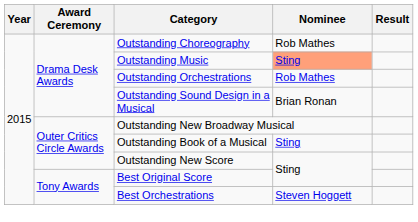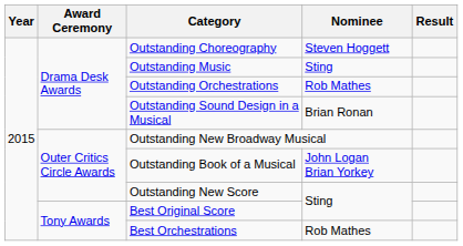Outstanding Choreography | Nominee: Rob Mathes -> Steven Hoggett
Outstanding Music | Nominee: lightsalmon background -> no background
Outstanding Book of a Musical | Nominee: Sting -> John Logan Brian Yorkey
Best Orchestrations | Nominee: Steven Hoggett -> Rob Mathes
